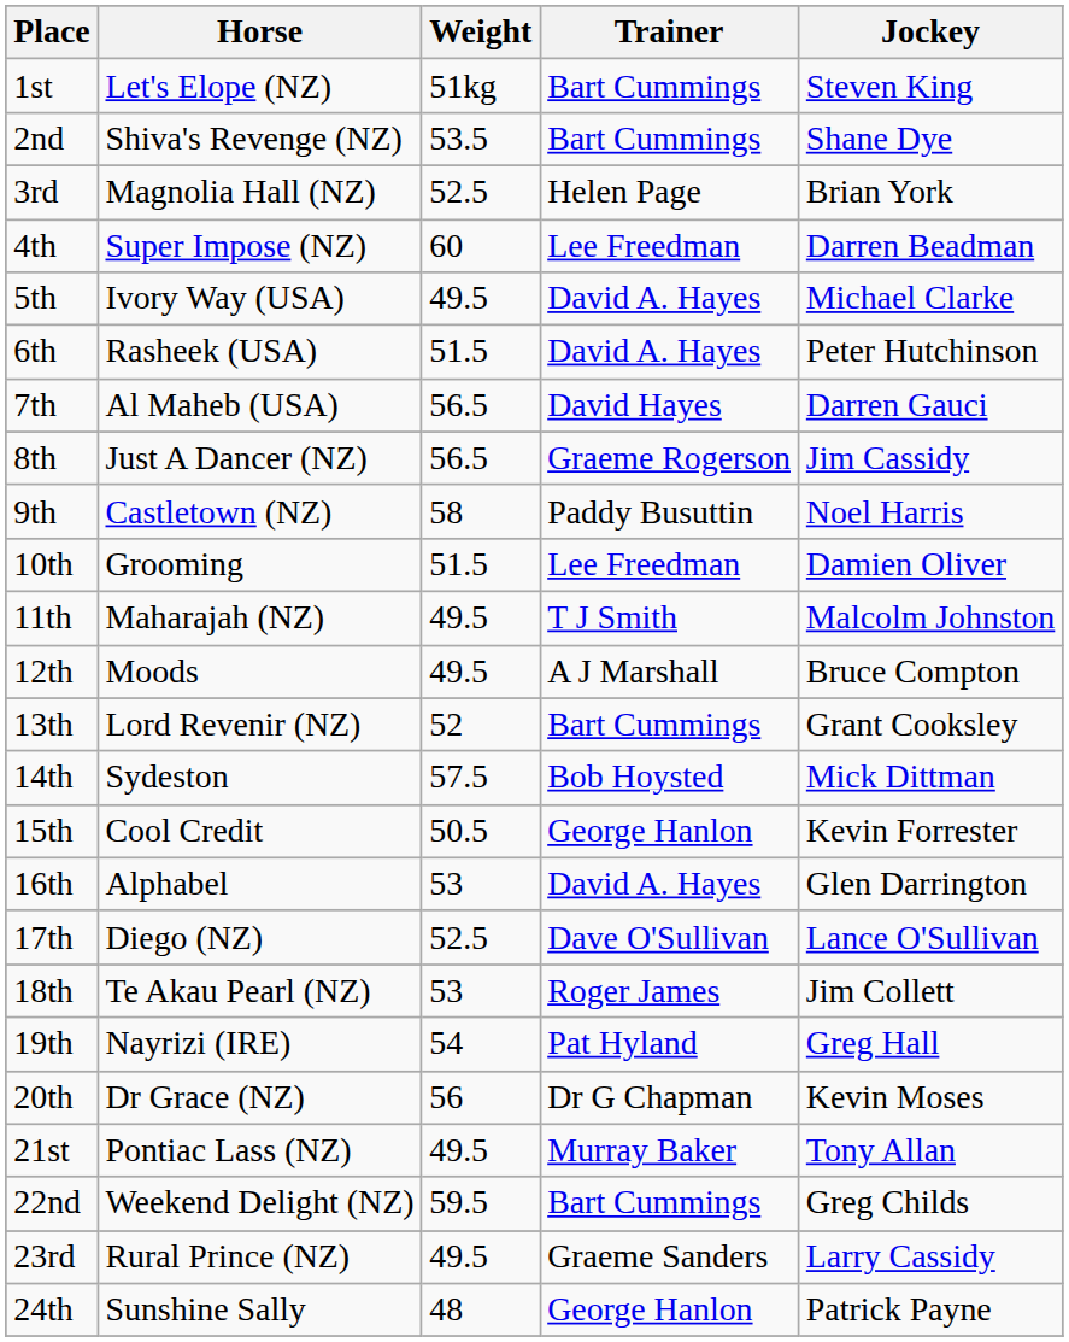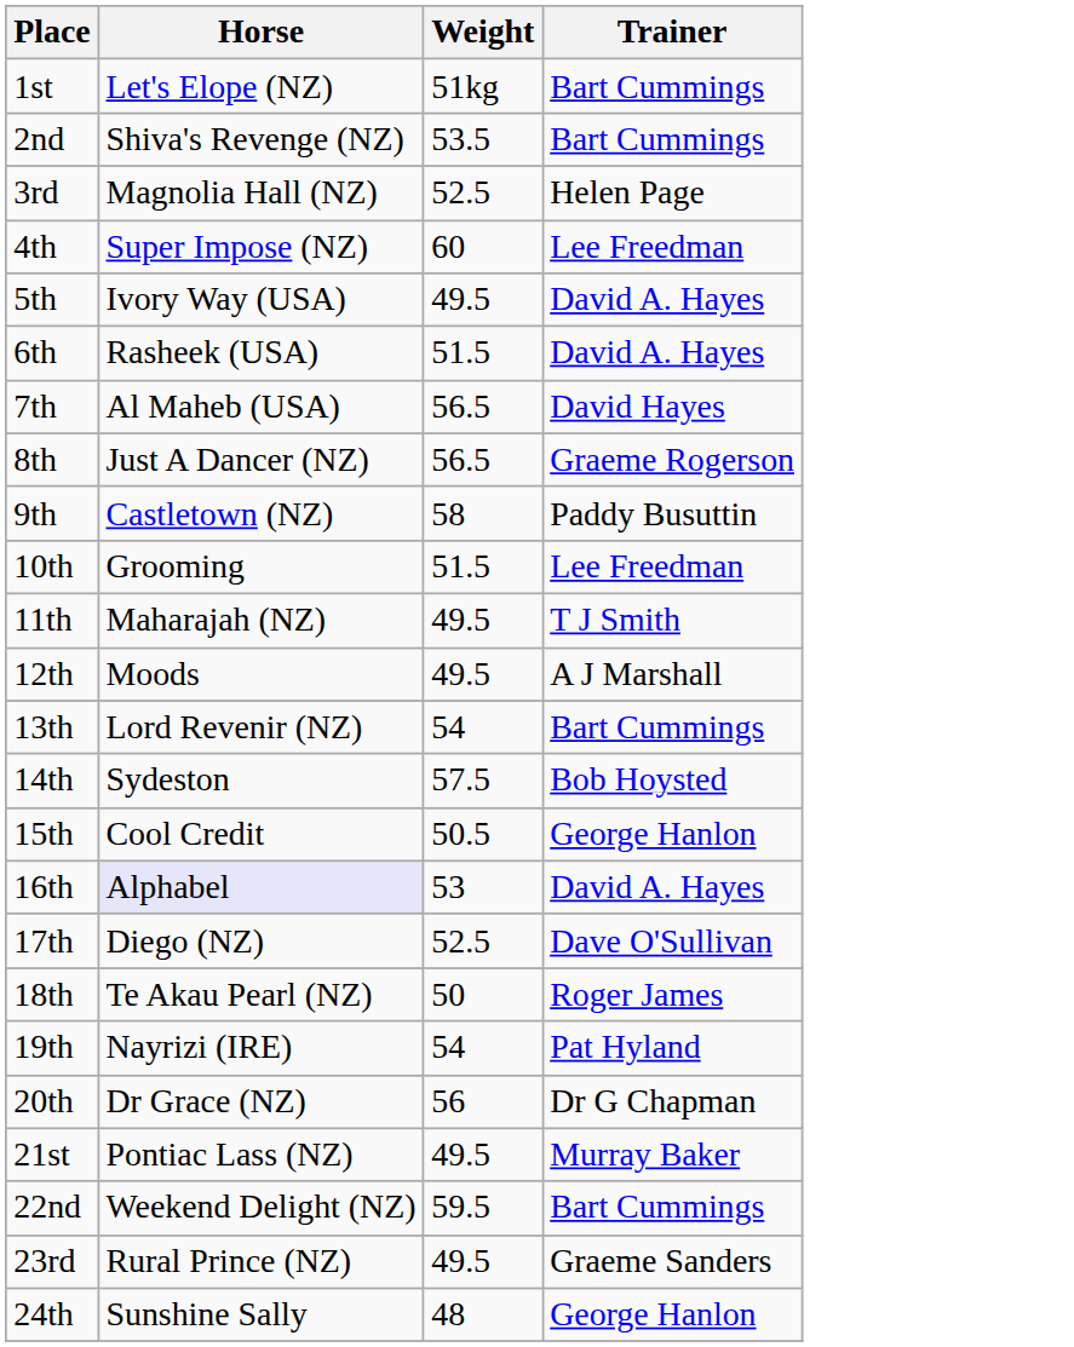- column: Jockey | Steven King | Shane Dye | Brian York | Darren Beadman | Michael Clarke | Peter Hutchinson | Darren Gauci | Jim Cassidy | Noel Harris | Damien Oliver | Malcolm Johnston | Bruce Compton | Grant Cooksley | Mick Dittman | Kevin Forrester | Glen Darrington | Lance O'Sullivan | Jim Collett | Greg Hall | Kevin Moses | Tony Allan | Greg Childs | Larry Cassidy | Patrick Payne
13th | Weight: 52 -> 54
16th | Horse: no background -> lavender background
18th | Weight: 53 -> 50
